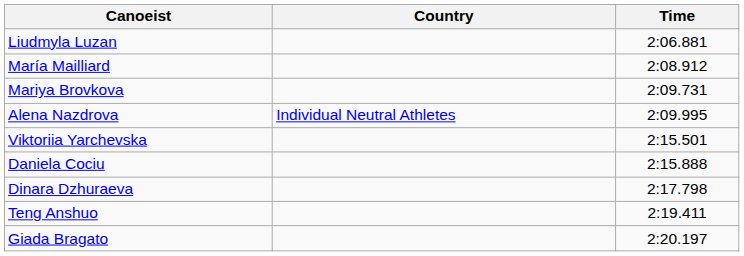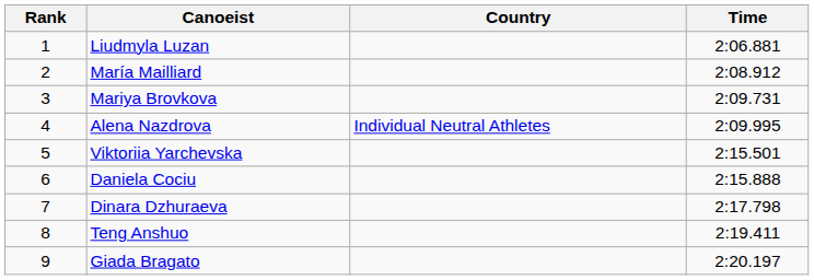+ column: Rank | 1 | 2 | 3 | 4 | 5 | 6 | 7 | 8 | 9
